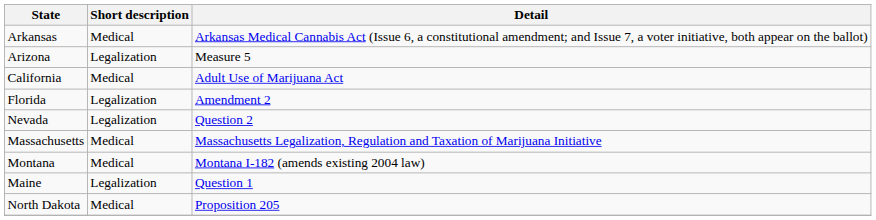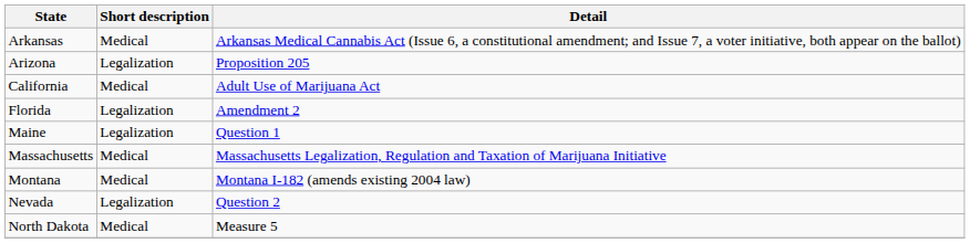Arizona | Detail: Measure 5 -> Proposition 205
rows swapped: Maine <-> Nevada
North Dakota | Detail: Proposition 205 -> Measure 5
